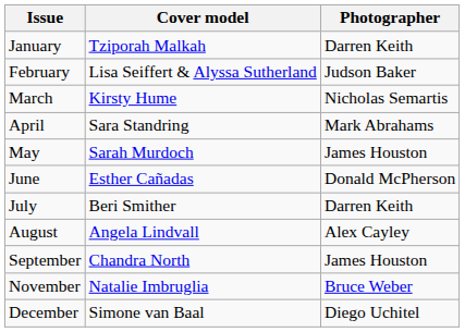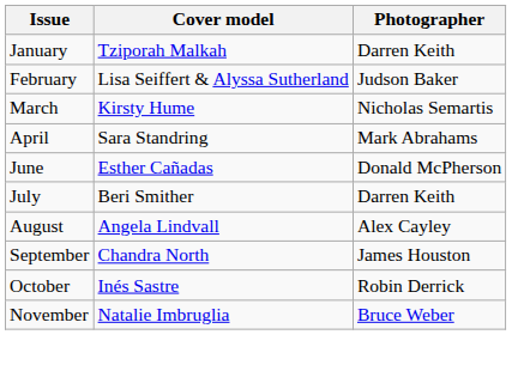- row: May | Sarah Murdoch | James Houston
+ row: October | Inés Sastre | Robin Derrick
- row: December | Simone van Baal | Diego Uchitel
